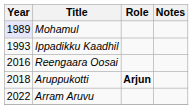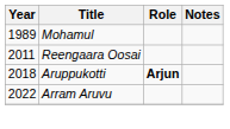Mohamul | Year: lavender background -> no background
- row: 1993 | Ippadikku Kaadhil
Reengaara Oosai | Year: 2016 -> 2011
